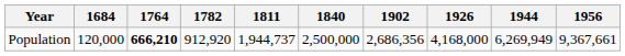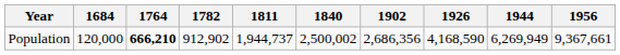Population | 1782: 912,920 -> 912,902
Population | 1840: 2,500,000 -> 2,500,002
Population | 1926: 4,168,000 -> 4,168,590
